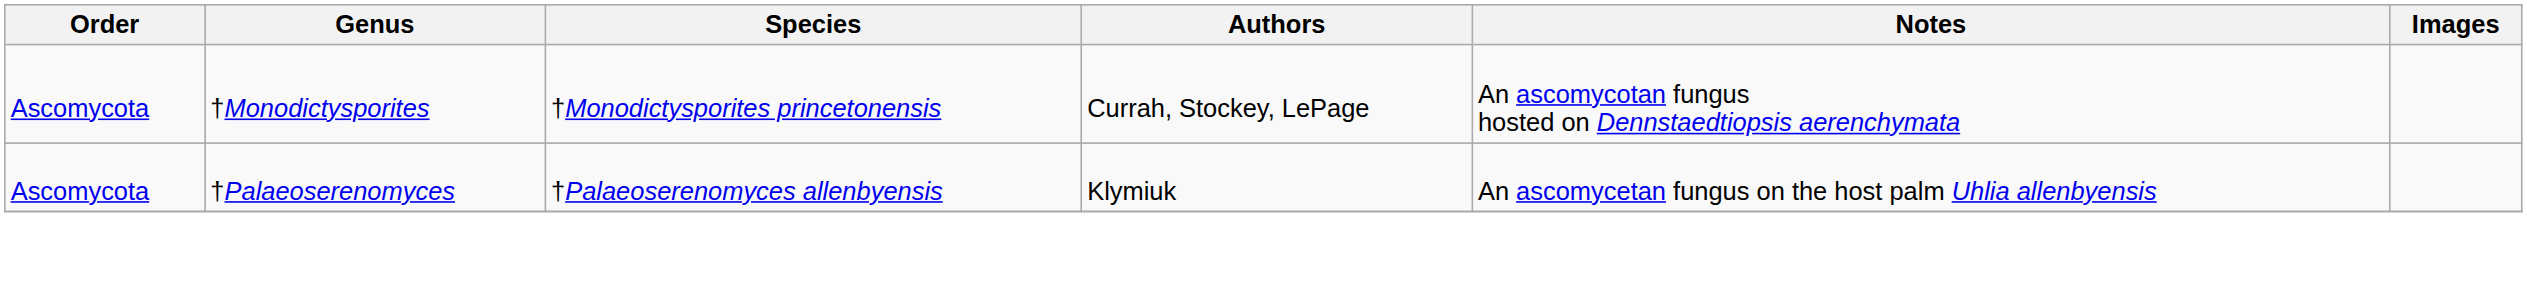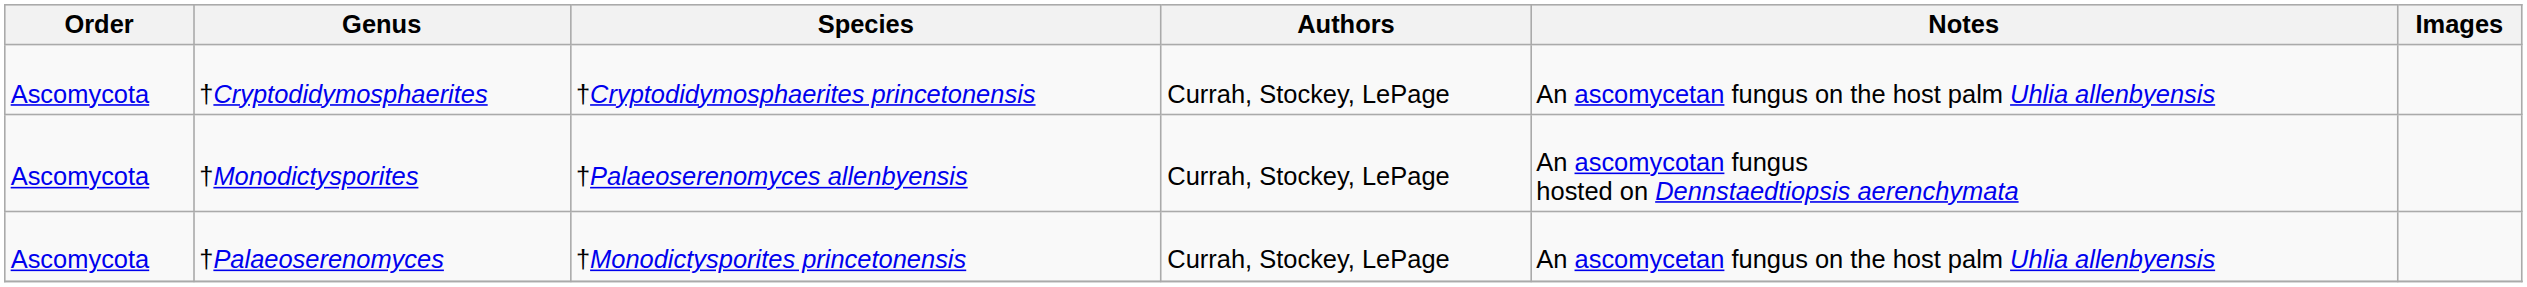+ row: Ascomycota | †Cryptodidymosphaerites | †Cryptodidymosphaerites princetonensis | Currah, Stockey, LePage | An ascomycetan fungus on the host palm Uhlia allenbyensis
†Monodictysporites | Species: †Monodictysporites princetonensis -> †Palaeoserenomyces allenbyensis
†Palaeoserenomyces | Species: †Palaeoserenomyces allenbyensis -> †Monodictysporites princetonensis
†Palaeoserenomyces | Authors: Klymiuk -> Currah, Stockey, LePage
